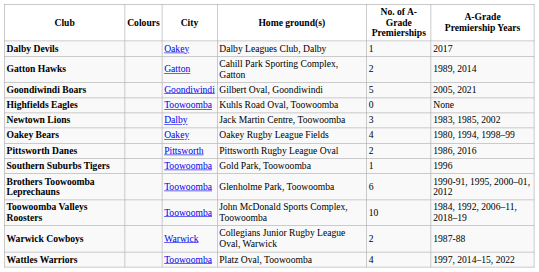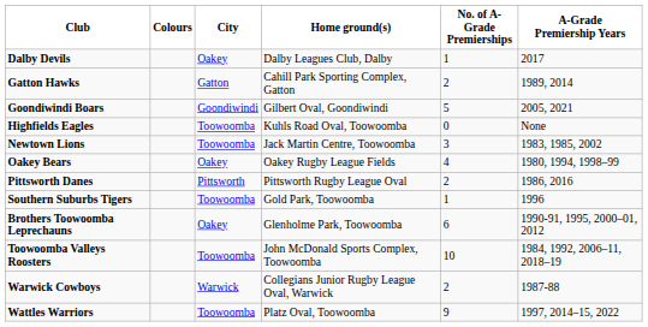Newtown Lions | City: Dalby -> Toowoomba
Brothers Toowoomba Leprechauns | City: Toowoomba -> Oakey
Wattles Warriors | No. of A-Grade Premierships: 4 -> 9
